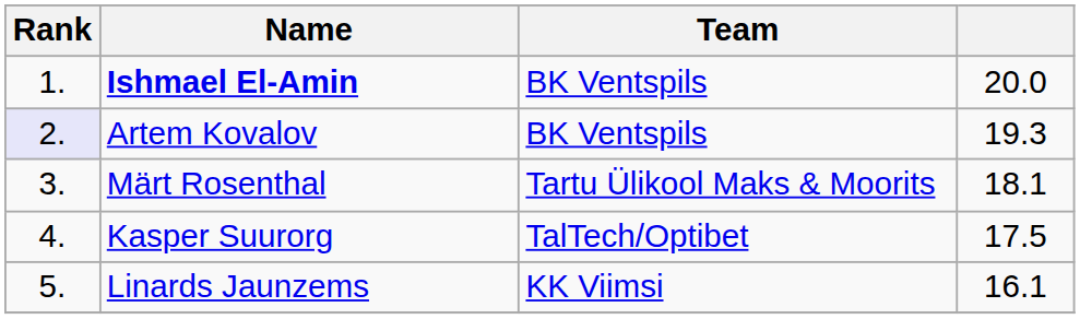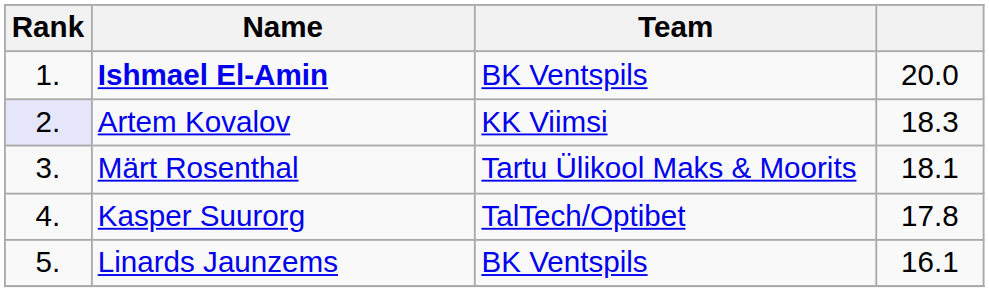Artem Kovalov | Team: BK Ventspils -> KK Viimsi
Artem Kovalov | column 4: 19.3 -> 18.3
Kasper Suurorg | column 4: 17.5 -> 17.8
Linards Jaunzems | Team: KK Viimsi -> BK Ventspils
